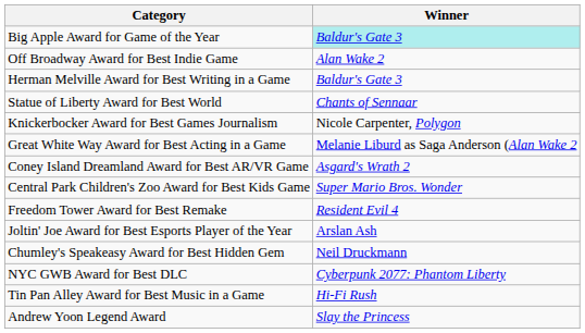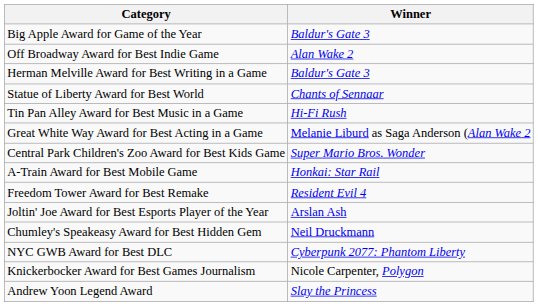Big Apple Award for Game of the Year | Winner: paleturquoise background -> no background
rows swapped: Tin Pan Alley Award for Best Music in a Game <-> Knickerbocker Award for Best Games Journalism
- row: Coney Island Dreamland Award for Best AR/VR Game | Asgard's Wrath 2
+ row: A-Train Award for Best Mobile Game | Honkai: Star Rail
